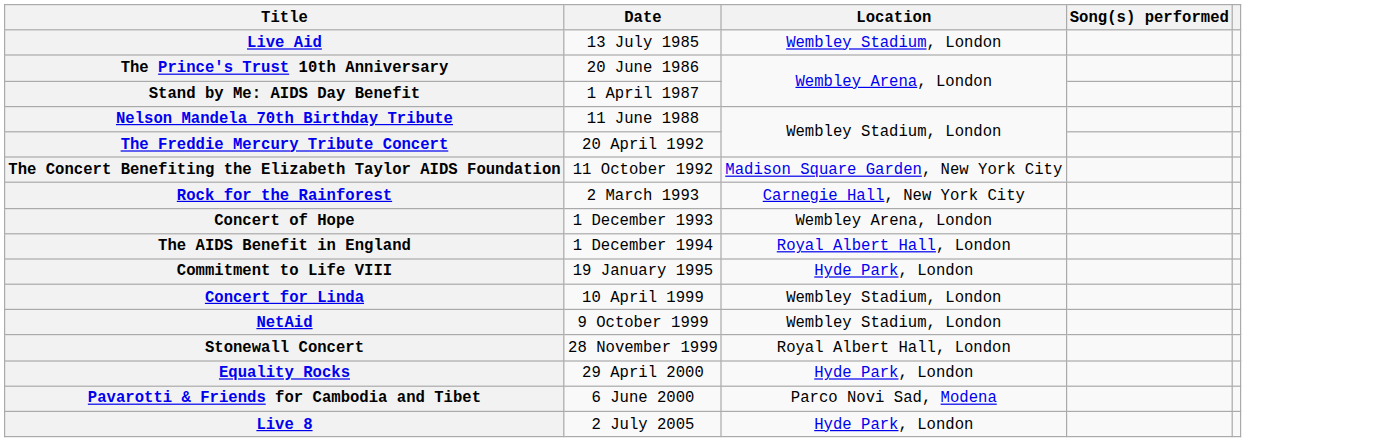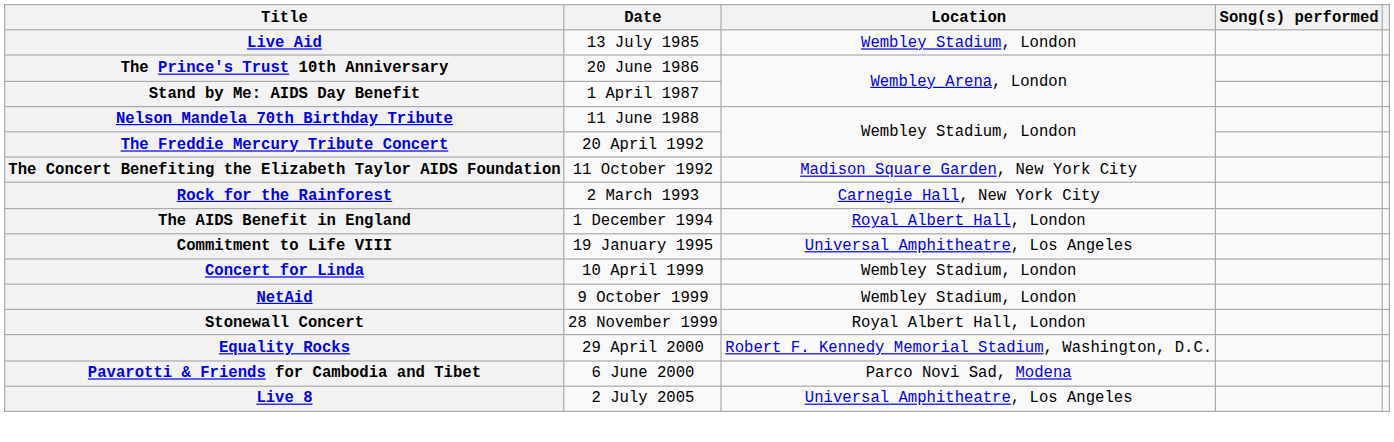- row: Concert of Hope | 1 December 1993 | Wembley Arena, London
Commitment to Life VIII | Location: Hyde Park, London -> Universal Amphitheatre, Los Angeles
Equality Rocks | Location: Hyde Park, London -> Robert F. Kennedy Memorial Stadium, Washington, D.C.
Live 8 | Location: Hyde Park, London -> Universal Amphitheatre, Los Angeles
